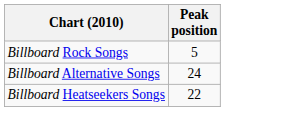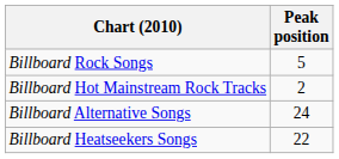+ row: Billboard Hot Mainstream Rock Tracks | 2
